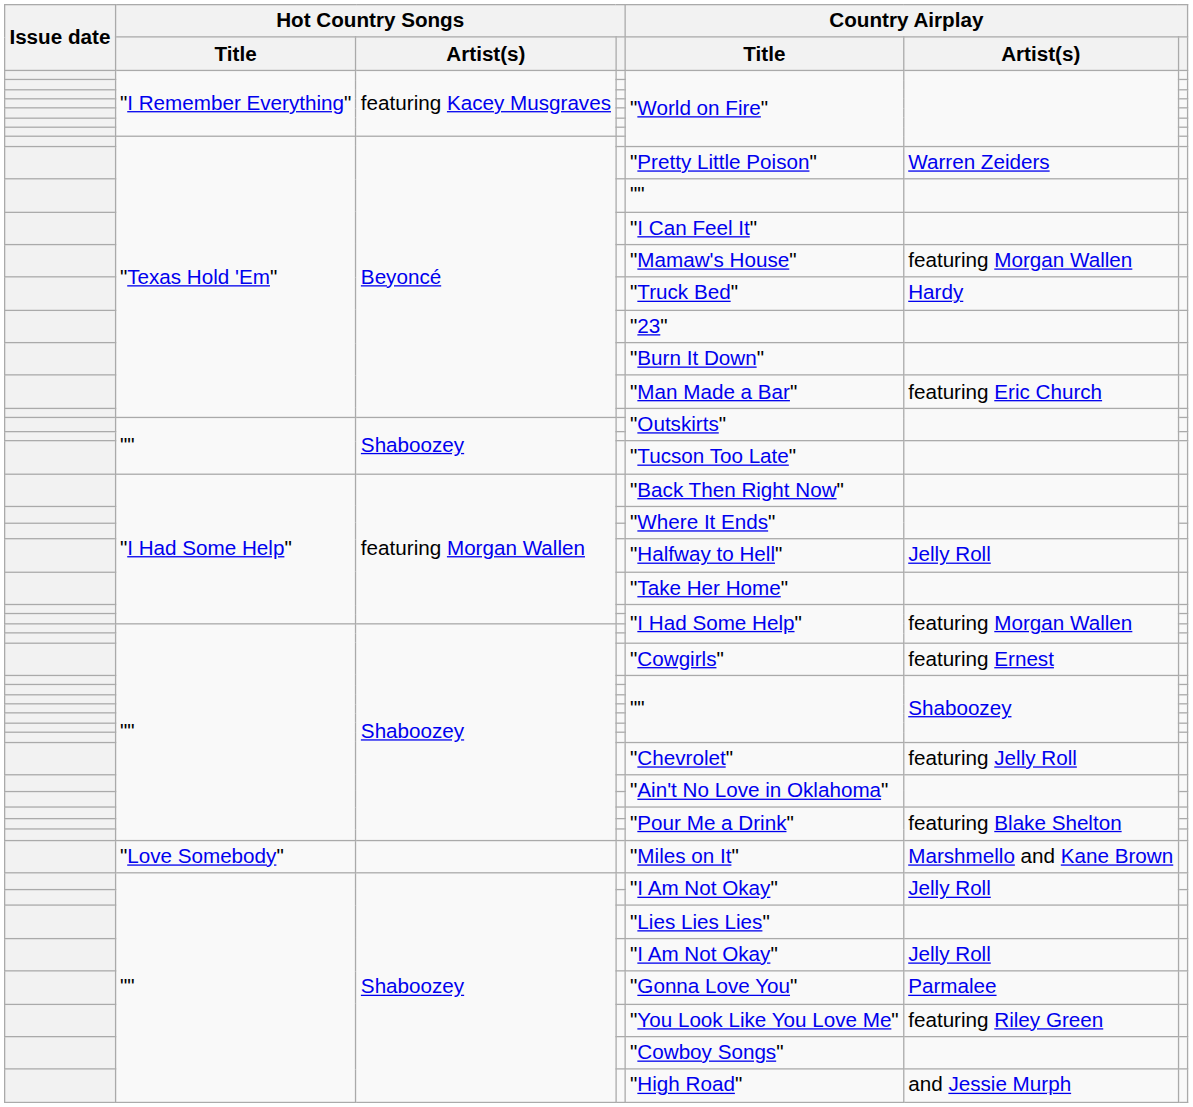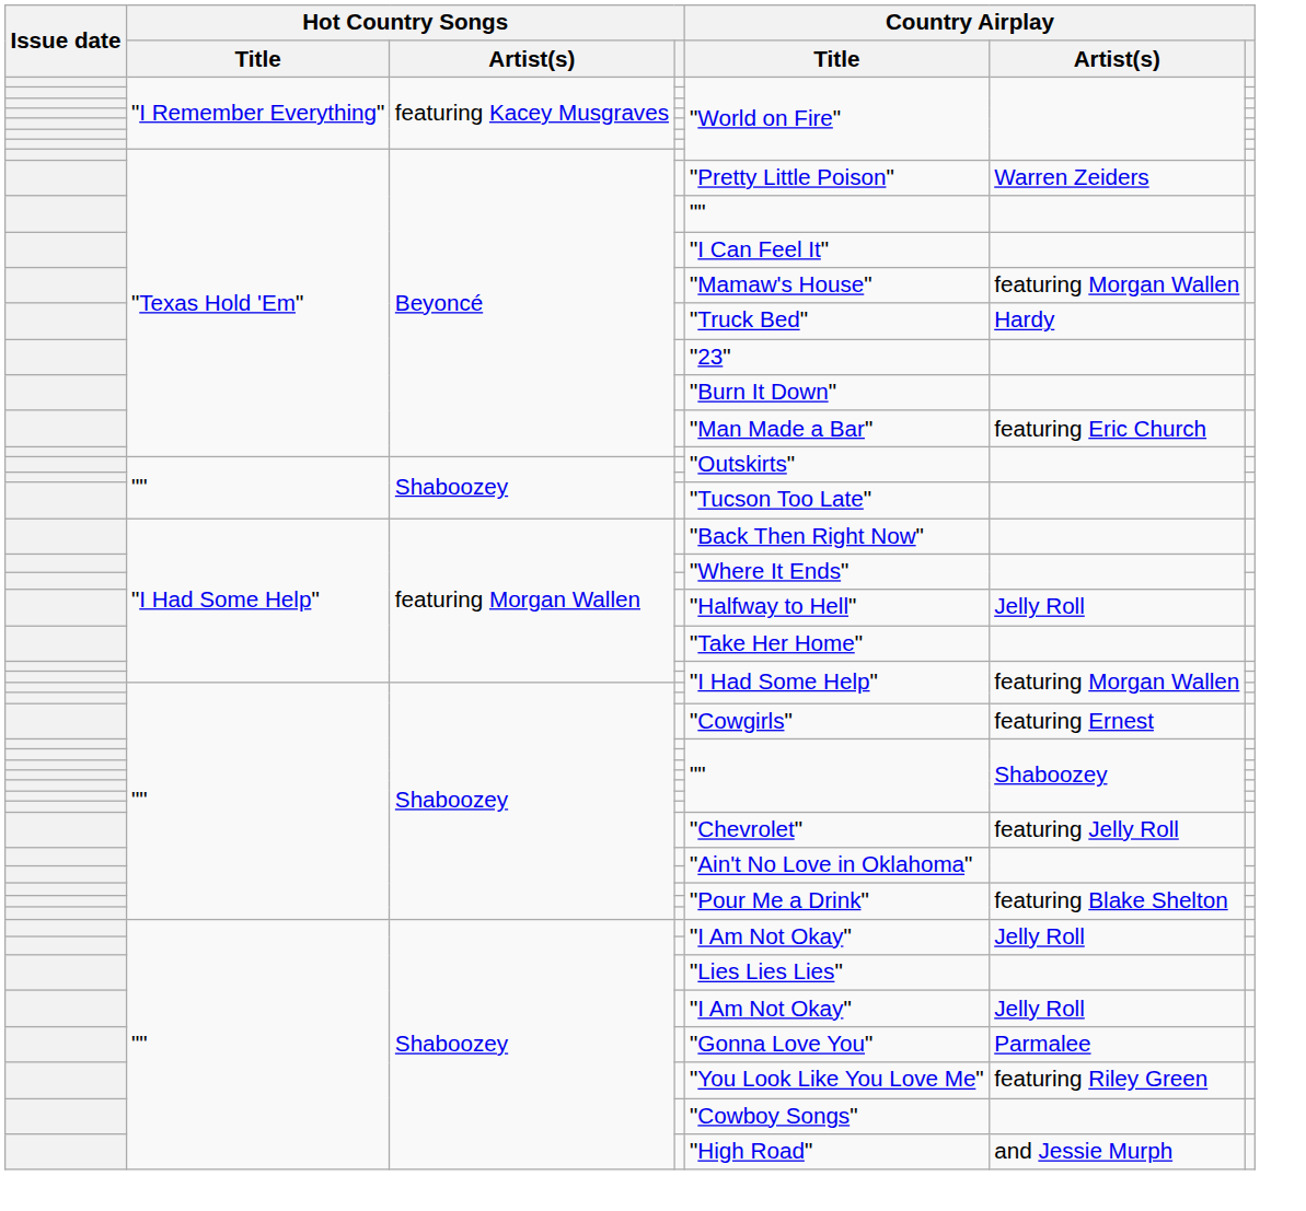- row: "Love Somebody" | "Miles on It" | Marshmello and Kane Brown
